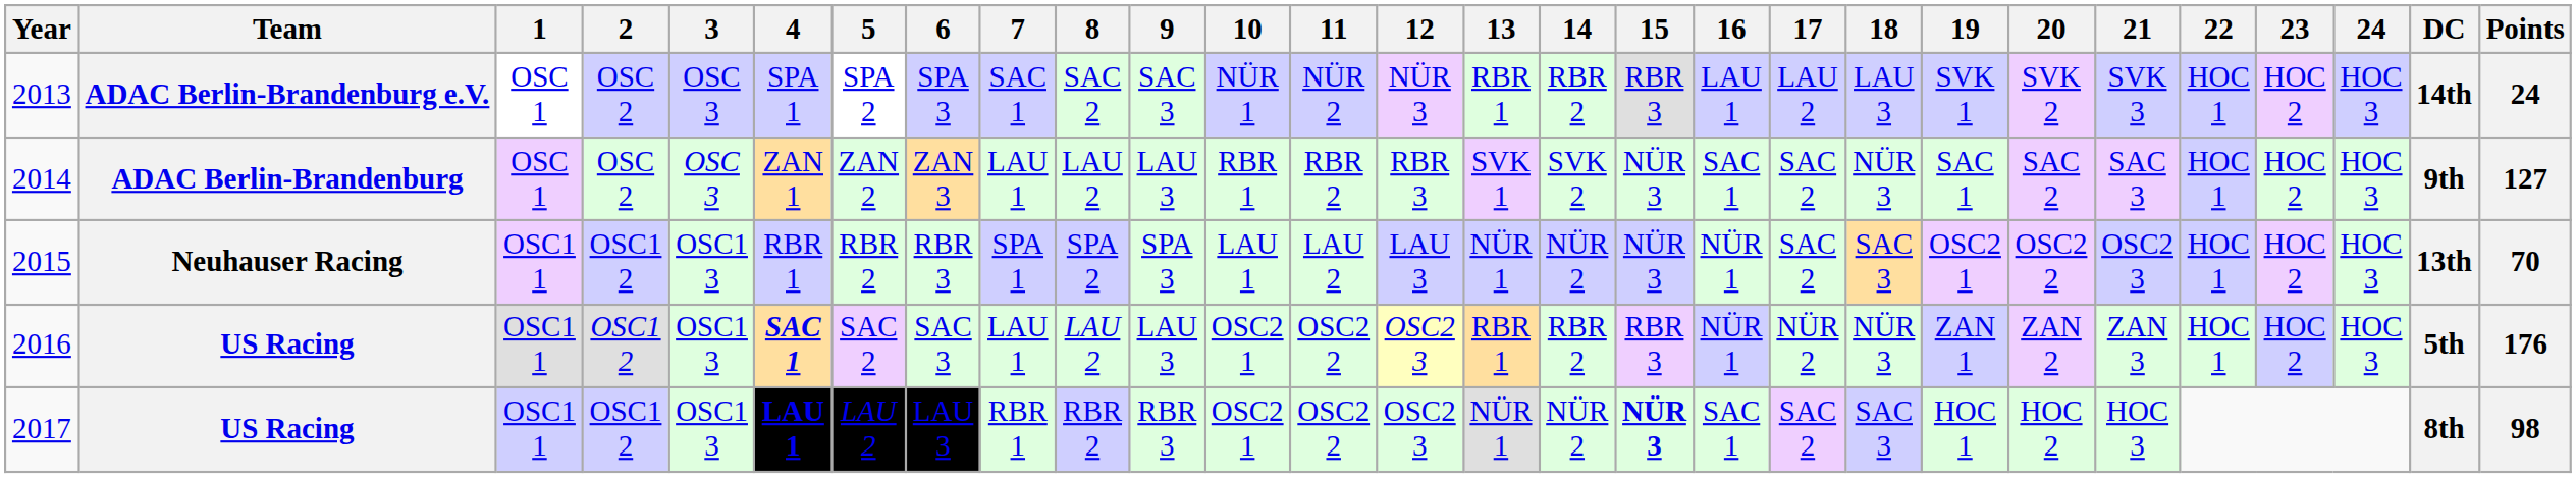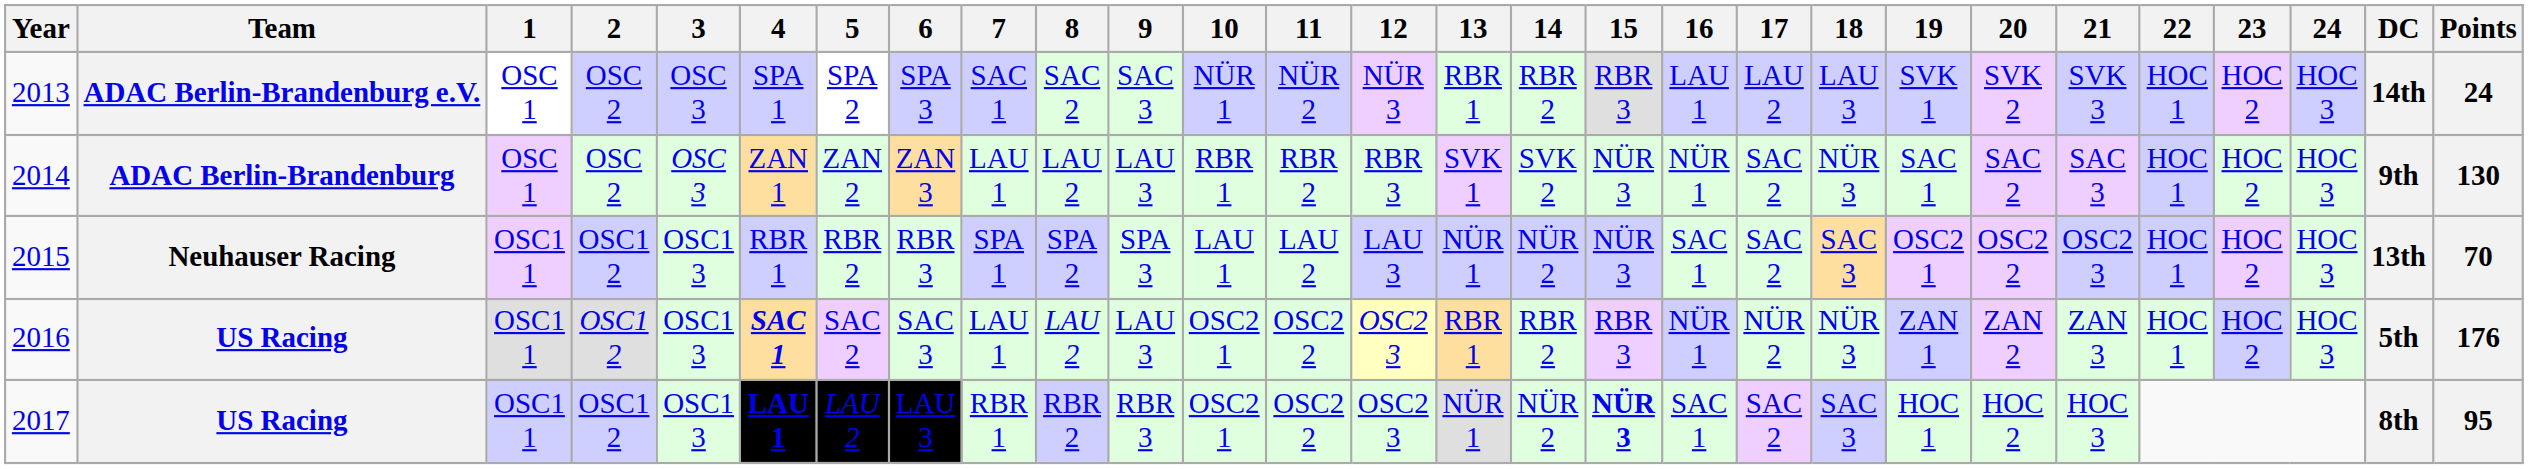2014 | 16: SAC 1 -> NÜR 1
2014 | Points: 127 -> 130
2015 | 16: NÜR 1 -> SAC 1
2017 | Points: 98 -> 95
